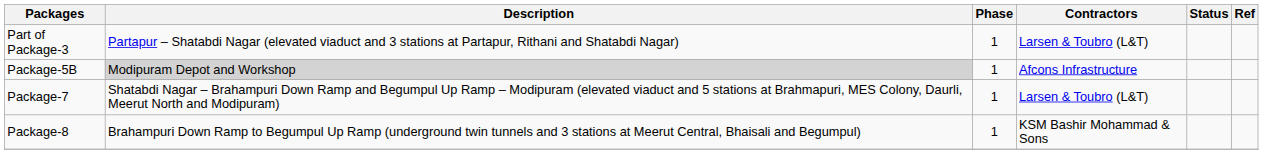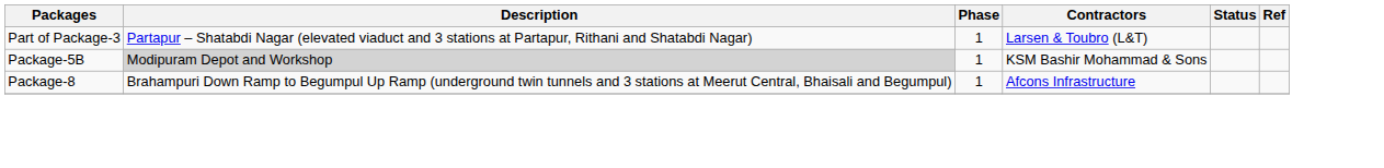Package-5B | Contractors: Afcons Infrastructure -> KSM Bashir Mohammad & Sons
- row: Package-7 | Shatabdi Nagar – Brahampuri Down Ramp and Begumpul Up Ramp – Modipuram (elevated viaduct and 5 stations at Brahmapuri, MES Colony, Daurli, Meerut North and Modipuram) | 1 | Larsen & Toubro (L&T)
Package-8 | Contractors: KSM Bashir Mohammad & Sons -> Afcons Infrastructure
